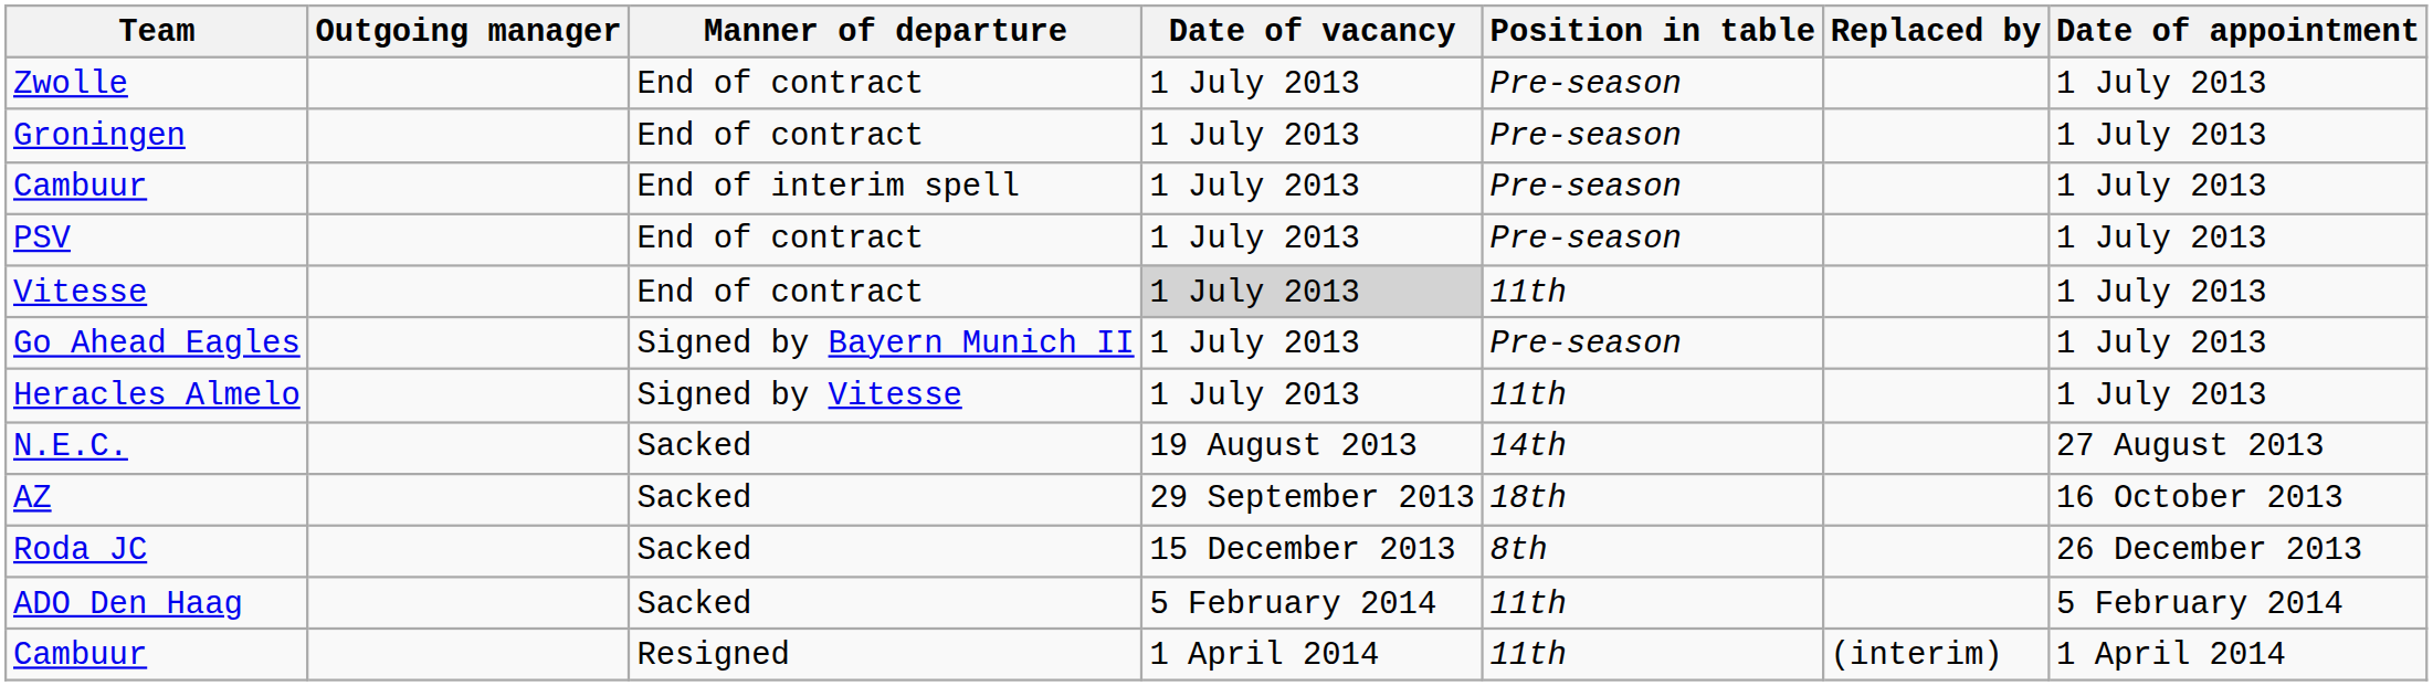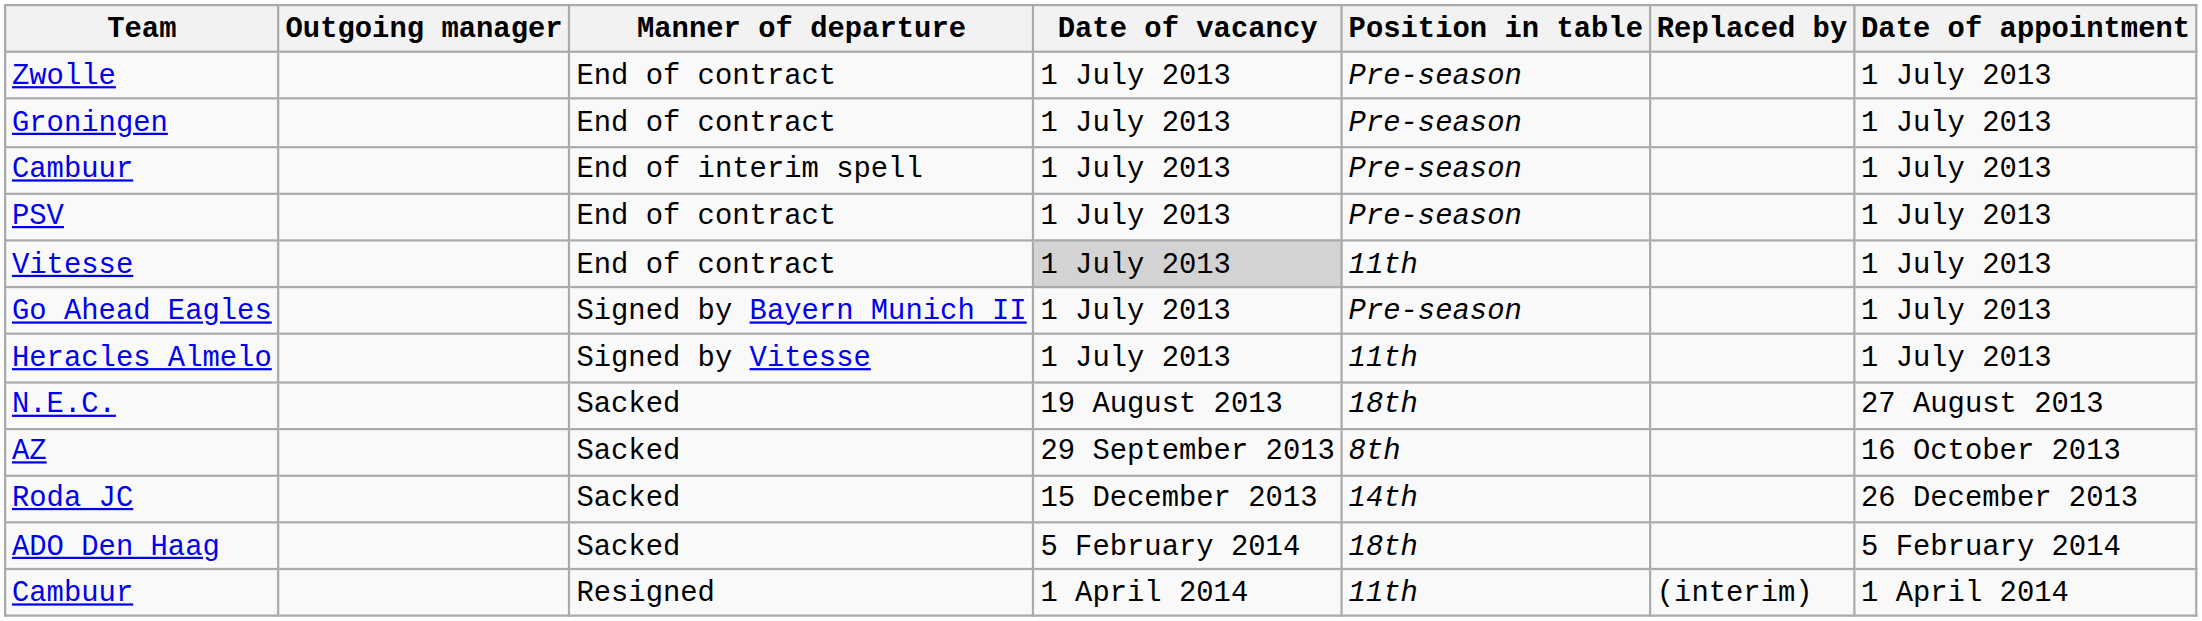N.E.C. | Position in table: 14th -> 18th
AZ | Position in table: 18th -> 8th
Roda JC | Position in table: 8th -> 14th
ADO Den Haag | Position in table: 11th -> 18th
